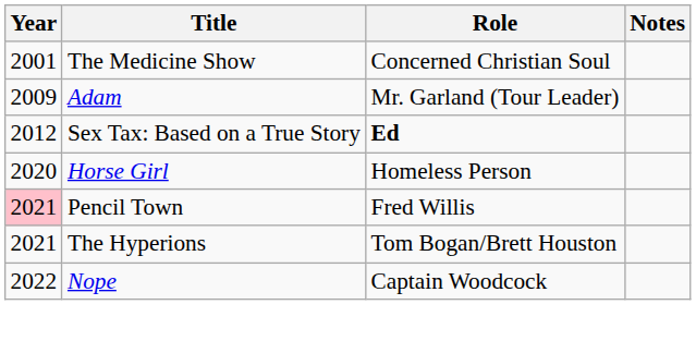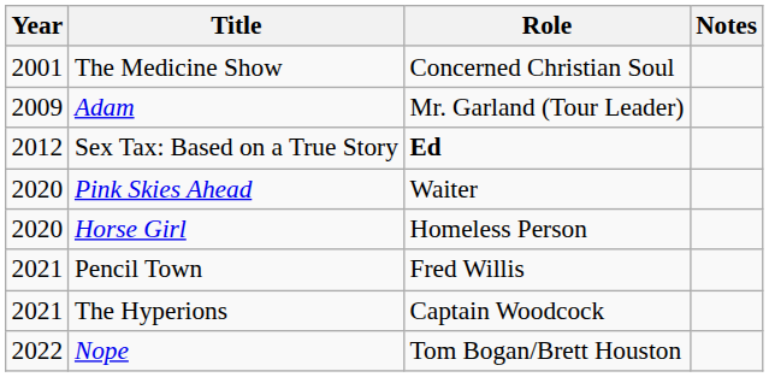+ row: 2020 | Pink Skies Ahead | Waiter
Pencil Town | Year: pink background -> no background
The Hyperions | Role: Tom Bogan/Brett Houston -> Captain Woodcock
Nope | Role: Captain Woodcock -> Tom Bogan/Brett Houston
